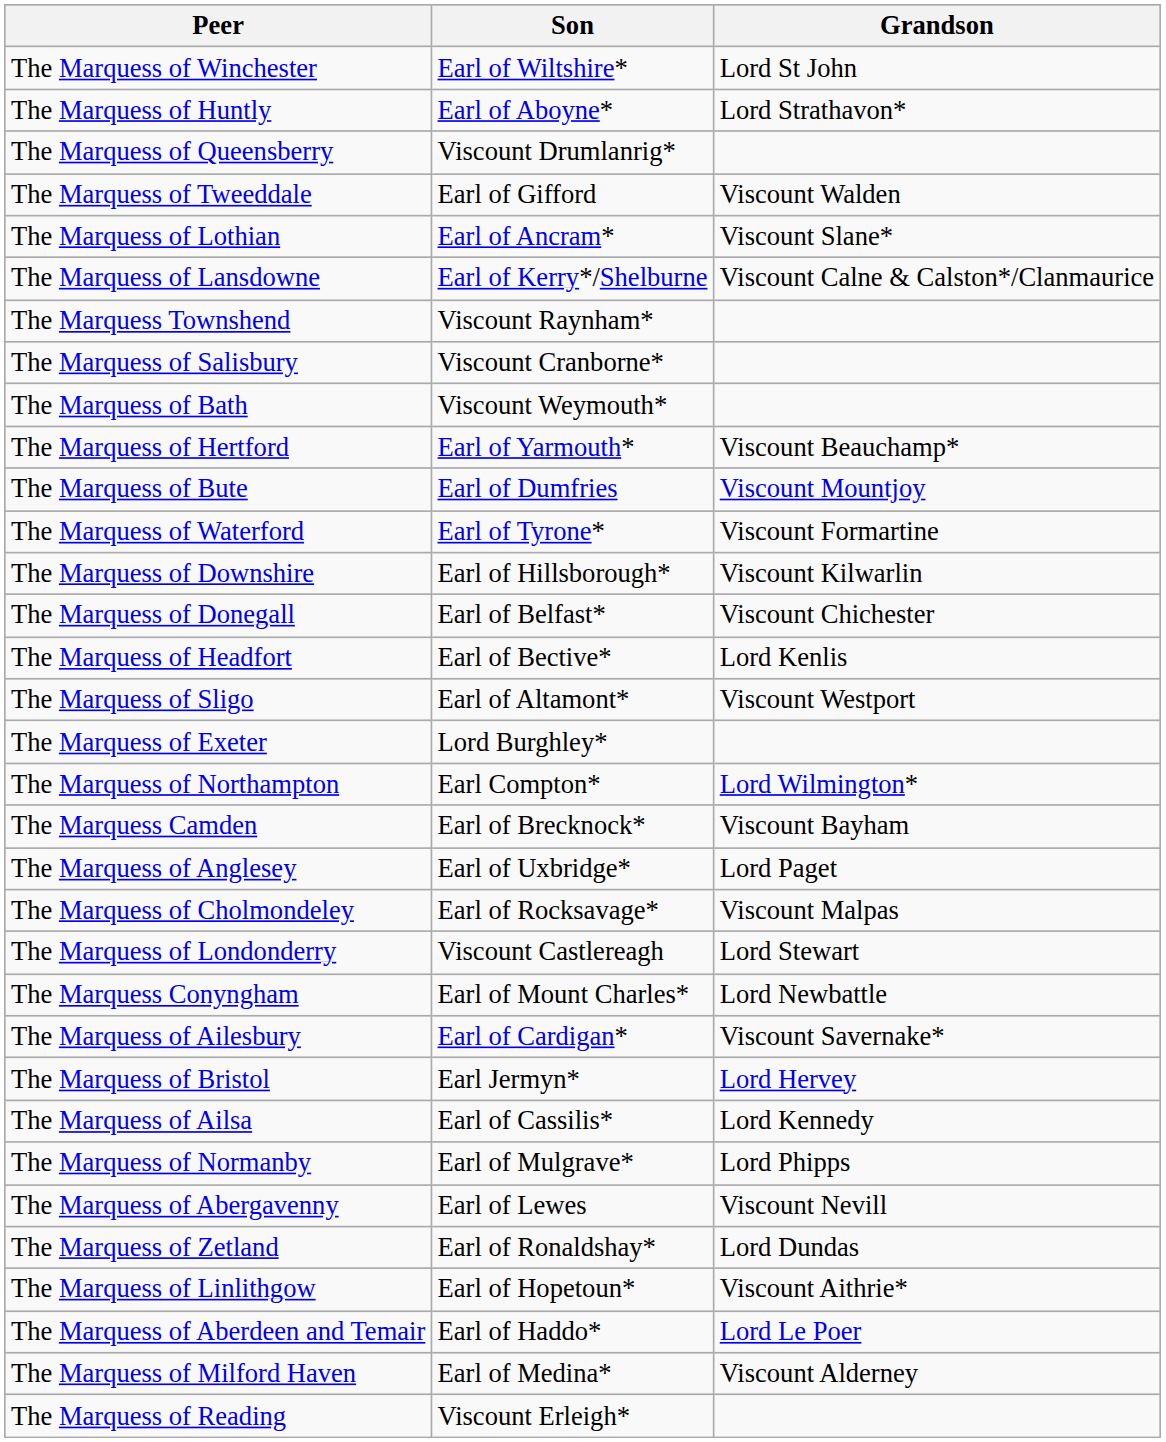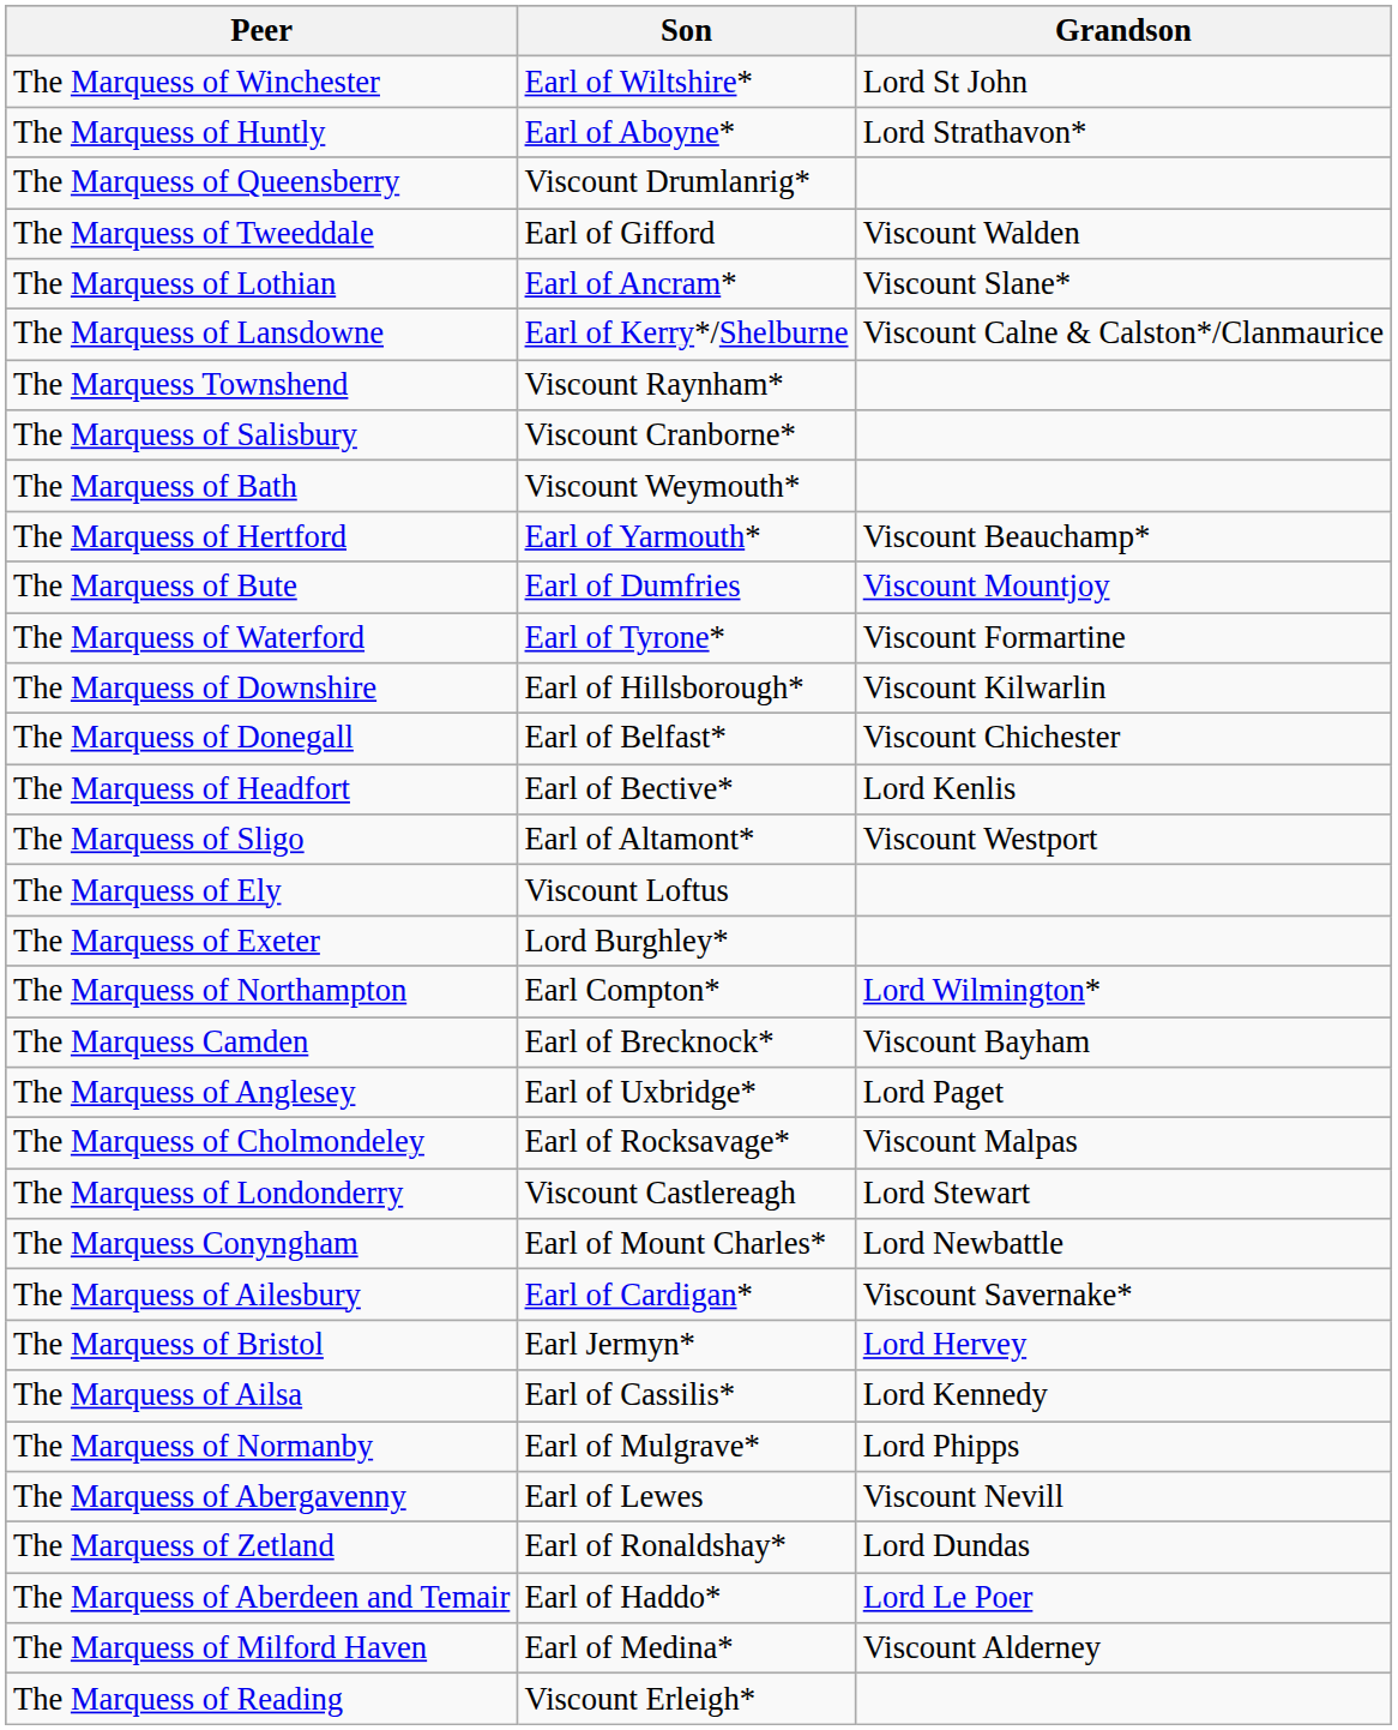+ row: The Marquess of Ely | Viscount Loftus
- row: The Marquess of Linlithgow | Earl of Hopetoun* | Viscount Aithrie*
